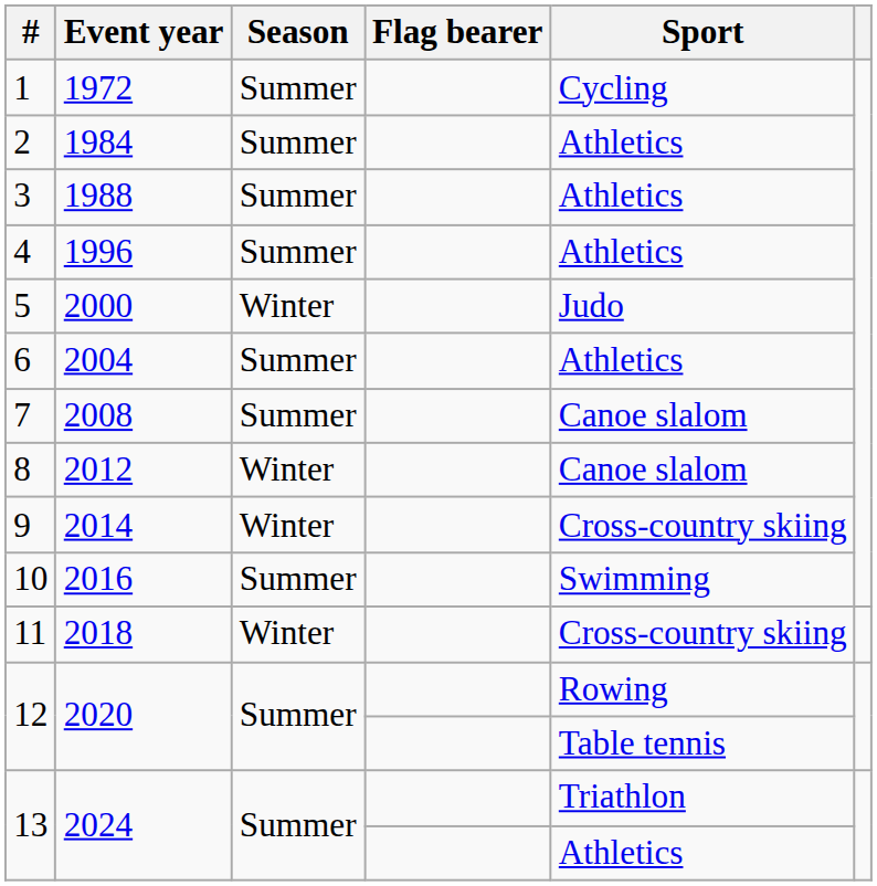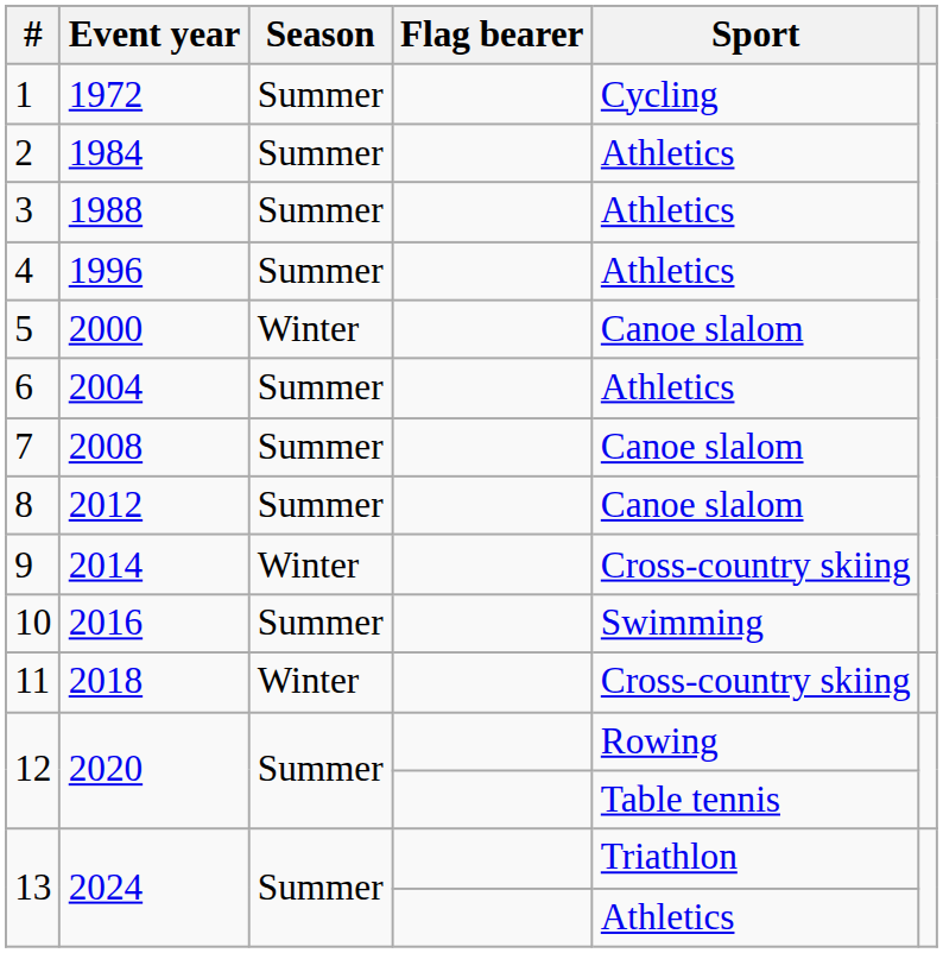5 | Sport: Judo -> Canoe slalom
8 | Season: Winter -> Summer
